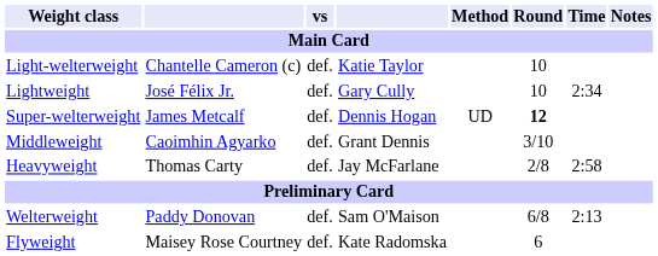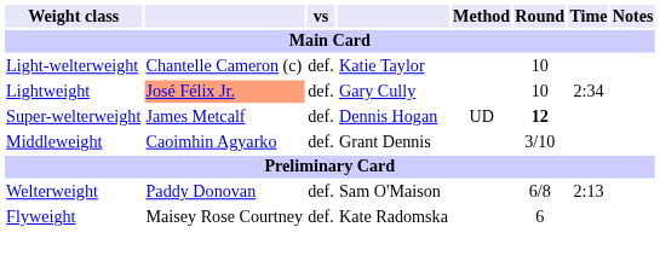Lightweight | column 2: no background -> lightsalmon background
- row: Heavyweight | Thomas Carty | def. | Jay McFarlane | 2/8 | 2:58
